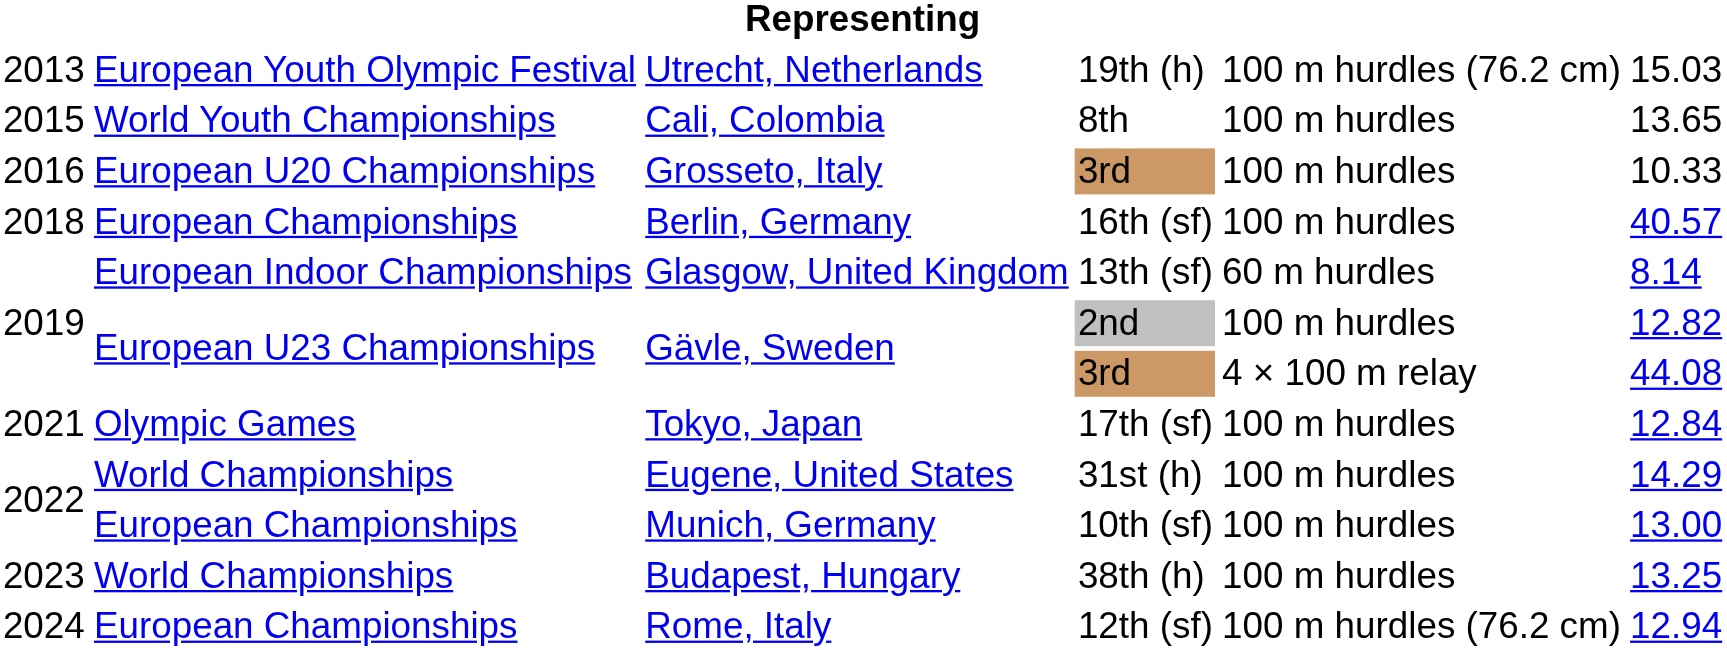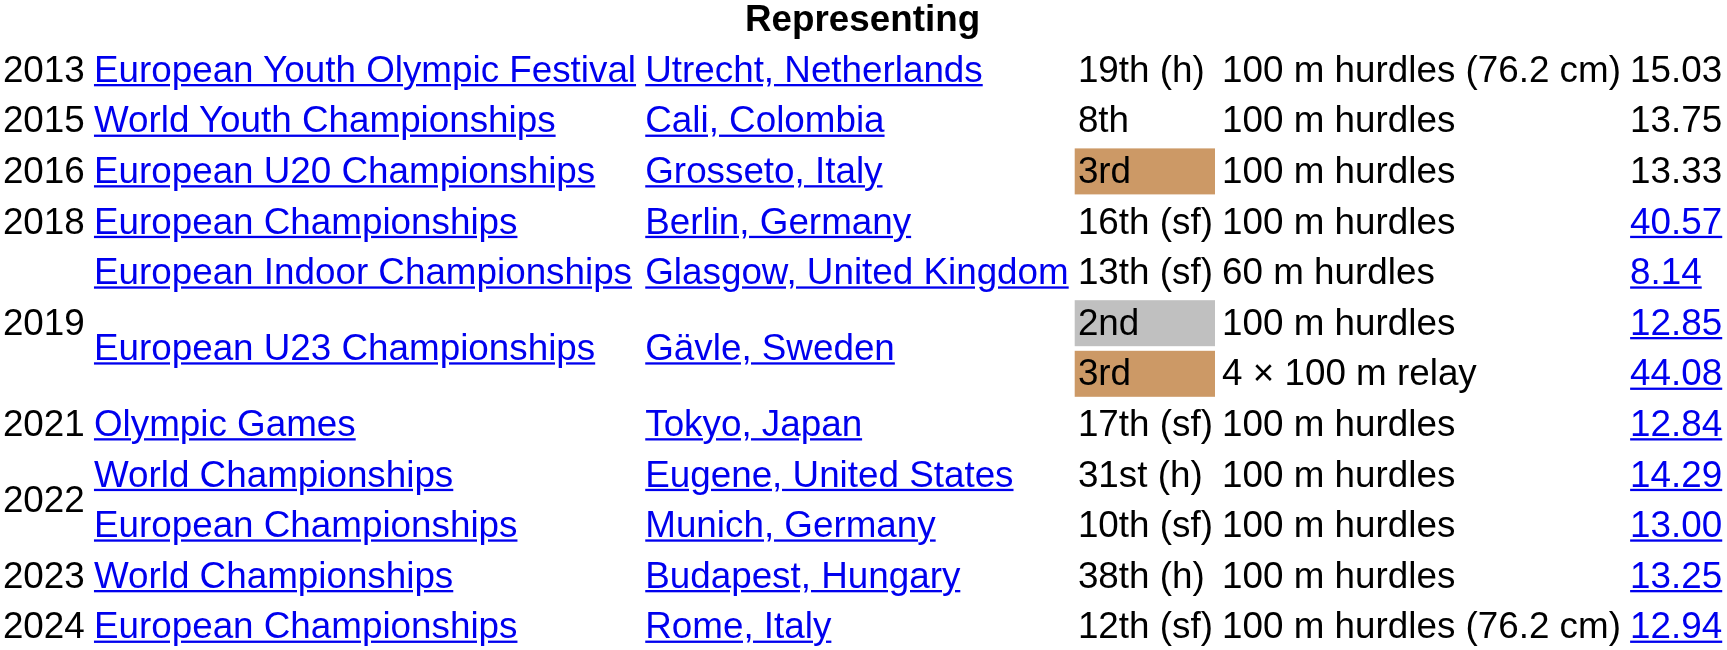Cali, Colombia | column 6: 13.65 -> 13.75
Grosseto, Italy | column 6: 10.33 -> 13.33
Gävle, Sweden / 2nd | column 6: 12.82 -> 12.85
